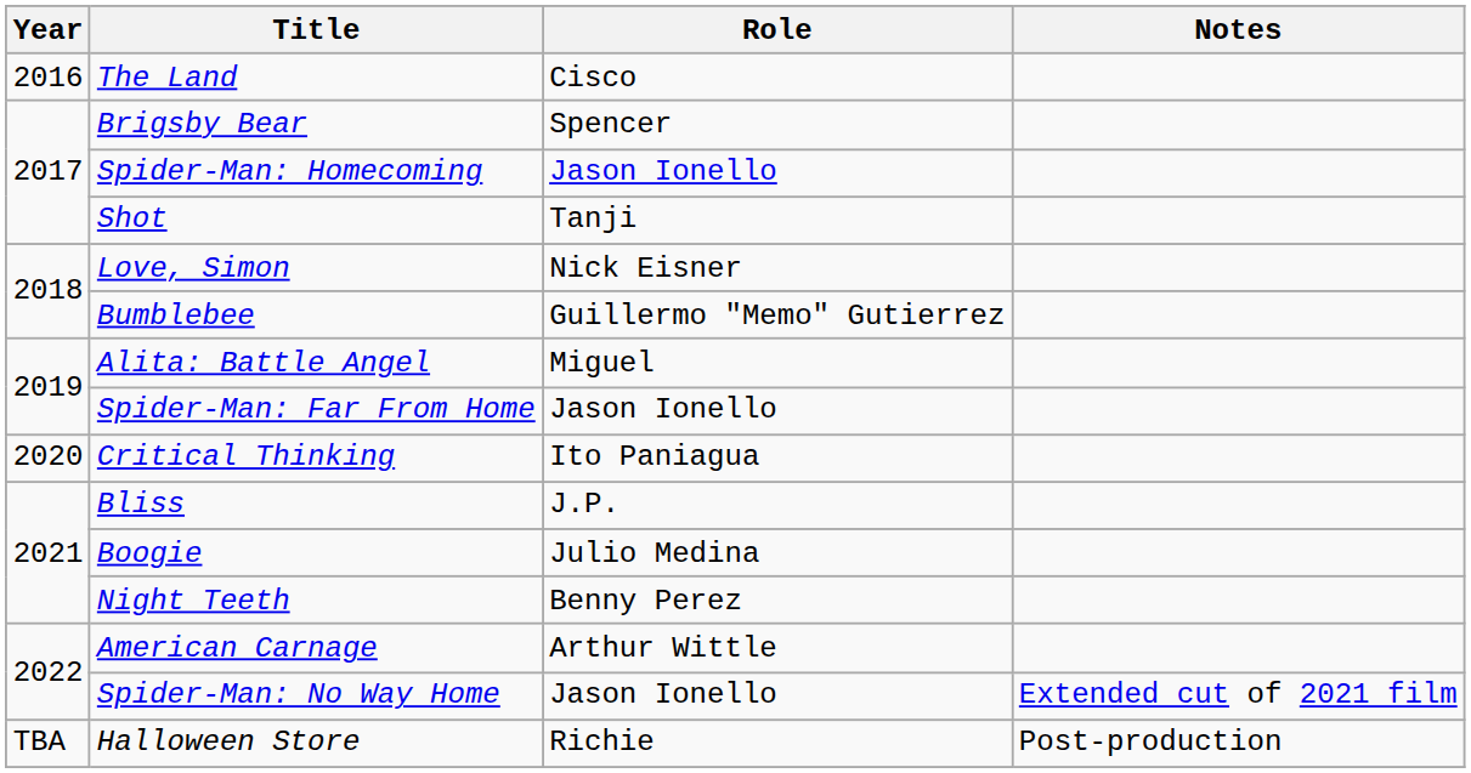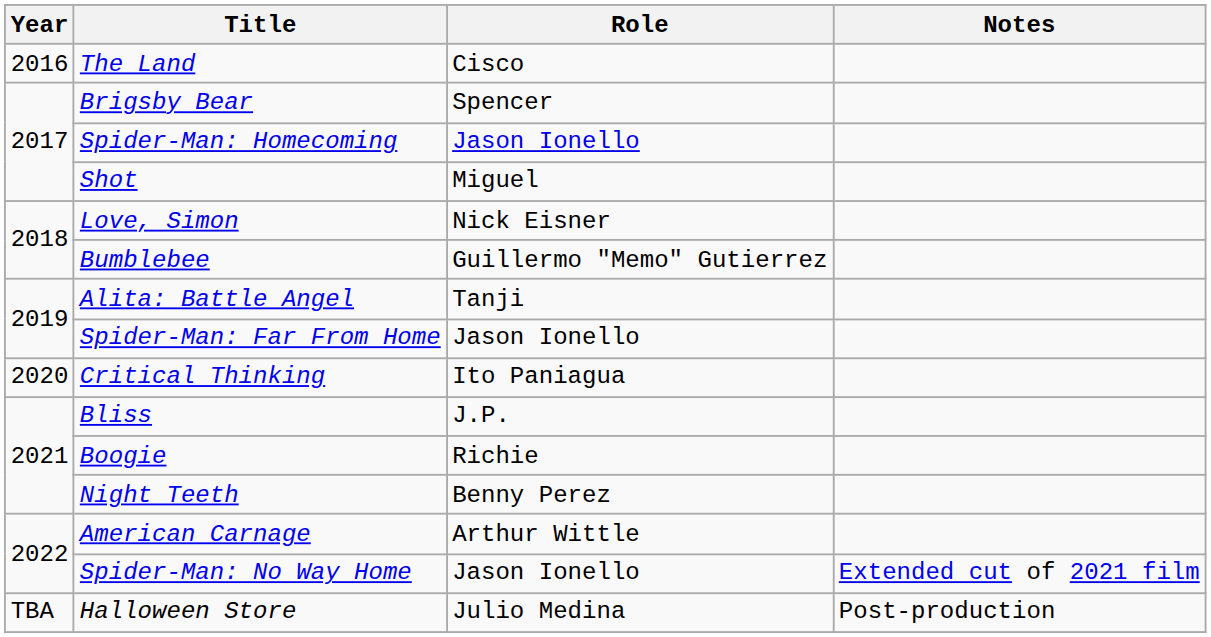Shot | Role: Tanji -> Miguel
Alita: Battle Angel | Role: Miguel -> Tanji
Boogie | Role: Julio Medina -> Richie
Halloween Store | Role: Richie -> Julio Medina
